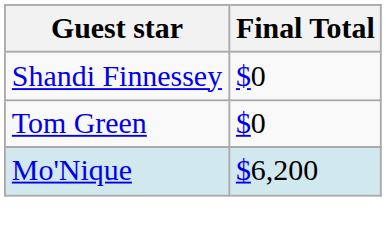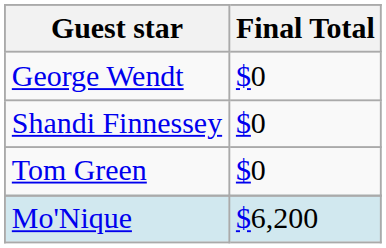+ row: George Wendt | $0
